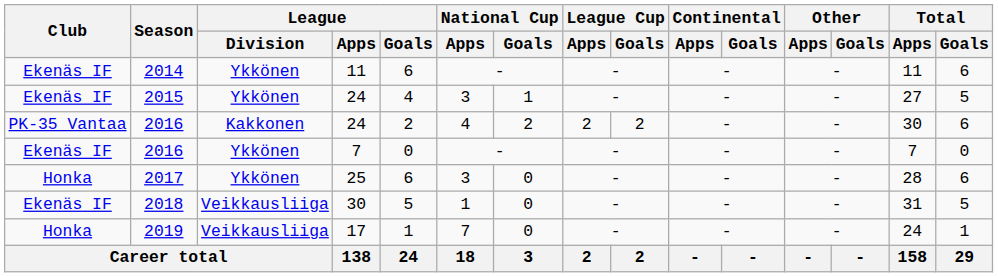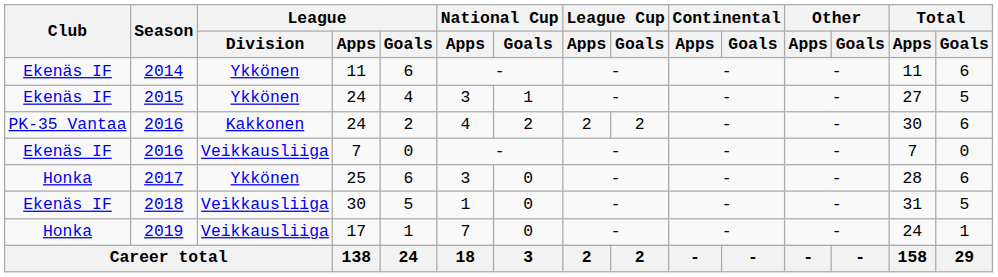2016 / 7 | League / Division: Ykkönen -> Veikkausliiga
